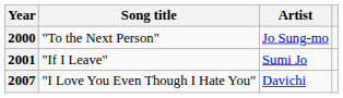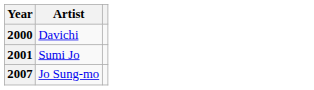- column: Song title | "To the Next Person" | "If I Leave" | "I Love You Even Though I Hate You"
2000 | Artist: Jo Sung-mo -> Davichi
2007 | Artist: Davichi -> Jo Sung-mo
